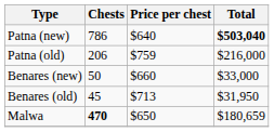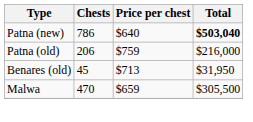- row: Benares (new) | 50 | $660 | $33,000
Malwa | Chests: bold -> normal
Malwa | Price per chest: $650 -> $659
Malwa | Total: $180,659 -> $305,500
